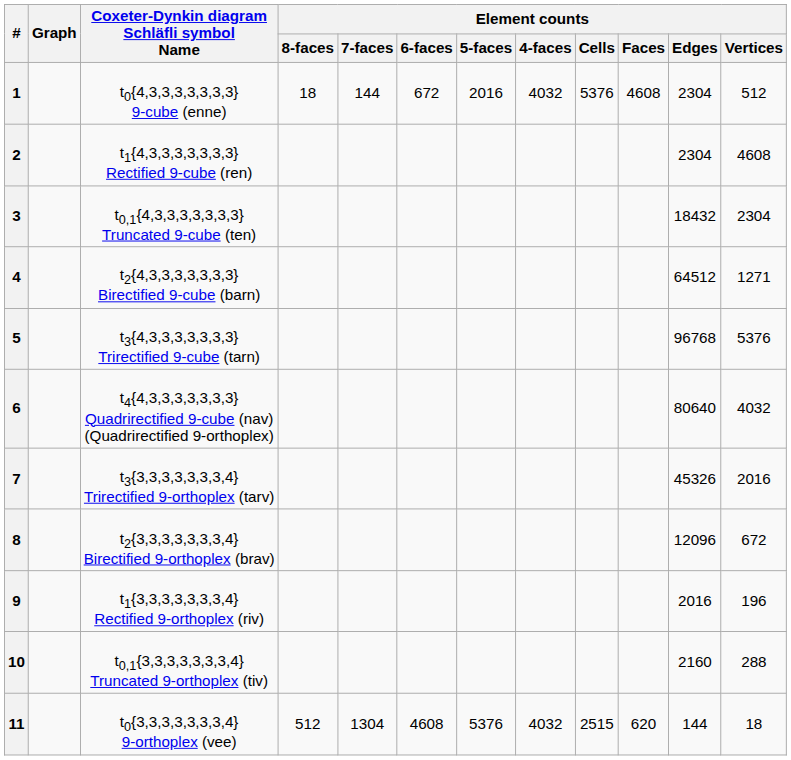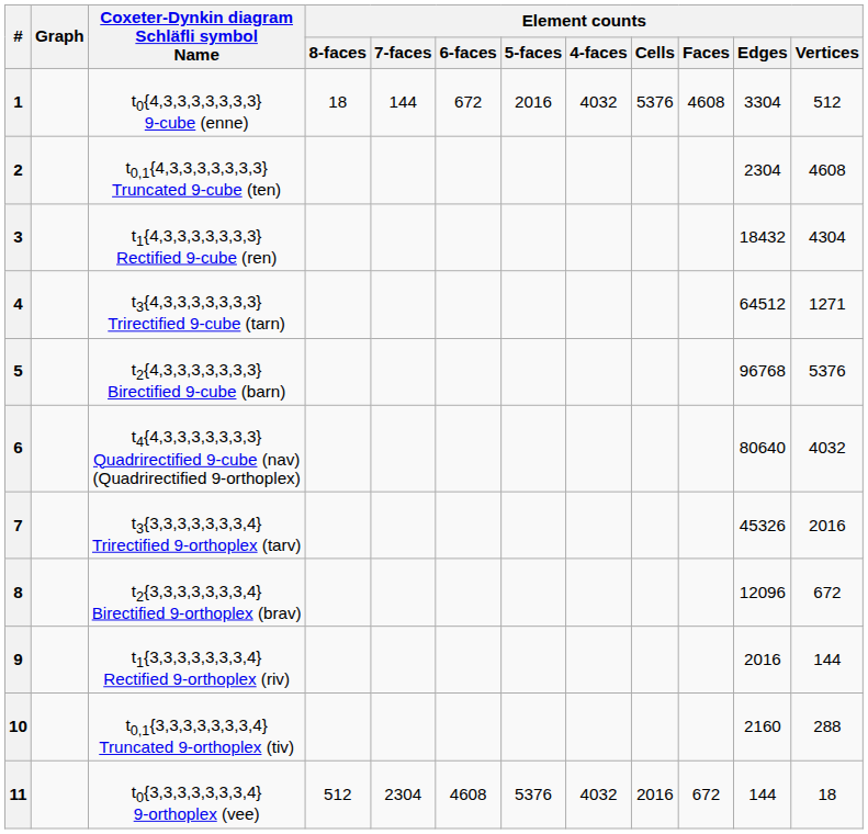1 | Element counts / Edges: 2304 -> 3304
2 | Coxeter-Dynkin diagram Schläfli symbol Name: t1{4,3,3,3,3,3,3,3} Rectified 9-cube (ren) -> t0,1{4,3,3,3,3,3,3,3} Truncated 9-cube (ten)
3 | Coxeter-Dynkin diagram Schläfli symbol Name: t0,1{4,3,3,3,3,3,3,3} Truncated 9-cube (ten) -> t1{4,3,3,3,3,3,3,3} Rectified 9-cube (ren)
3 | Element counts / Vertices: 2304 -> 4304
4 | Coxeter-Dynkin diagram Schläfli symbol Name: t2{4,3,3,3,3,3,3,3} Birectified 9-cube (barn) -> t3{4,3,3,3,3,3,3,3} Trirectified 9-cube (tarn)
5 | Coxeter-Dynkin diagram Schläfli symbol Name: t3{4,3,3,3,3,3,3,3} Trirectified 9-cube (tarn) -> t2{4,3,3,3,3,3,3,3} Birectified 9-cube (barn)
9 | Element counts / Vertices: 196 -> 144
11 | Element counts / 7-faces: 1304 -> 2304
11 | Element counts / Cells: 2515 -> 2016
11 | Element counts / Faces: 620 -> 672
